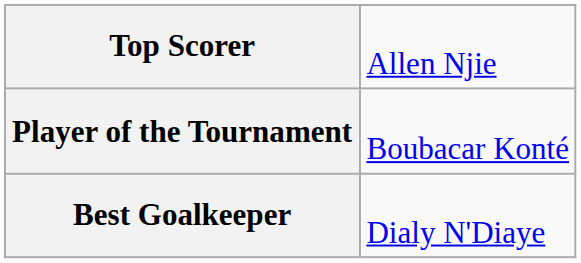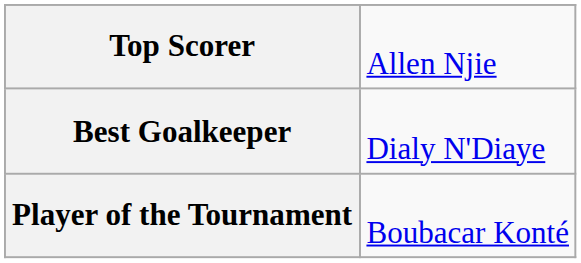rows swapped: Best Goalkeeper <-> Player of the Tournament
